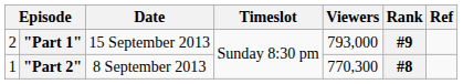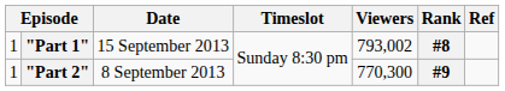"Part 1" | column 1: 2 -> 1
"Part 1" | Viewers: 793,000 -> 793,002
"Part 1" | Rank: #9 -> #8
"Part 2" | Rank: #8 -> #9
